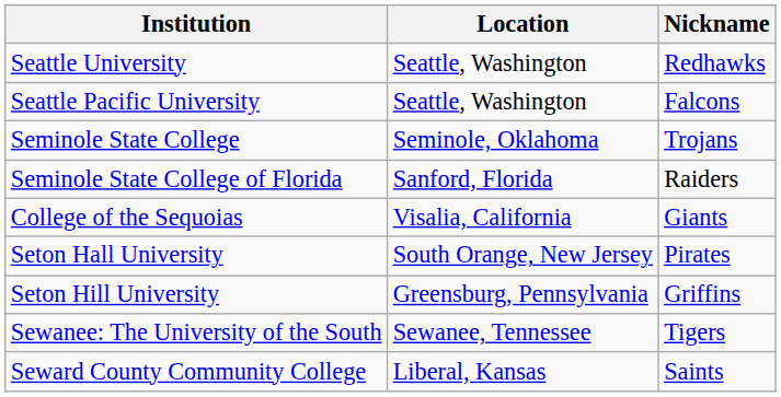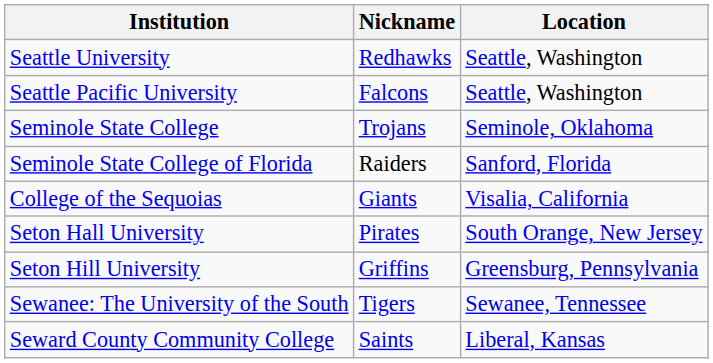columns swapped: Nickname <-> Location
